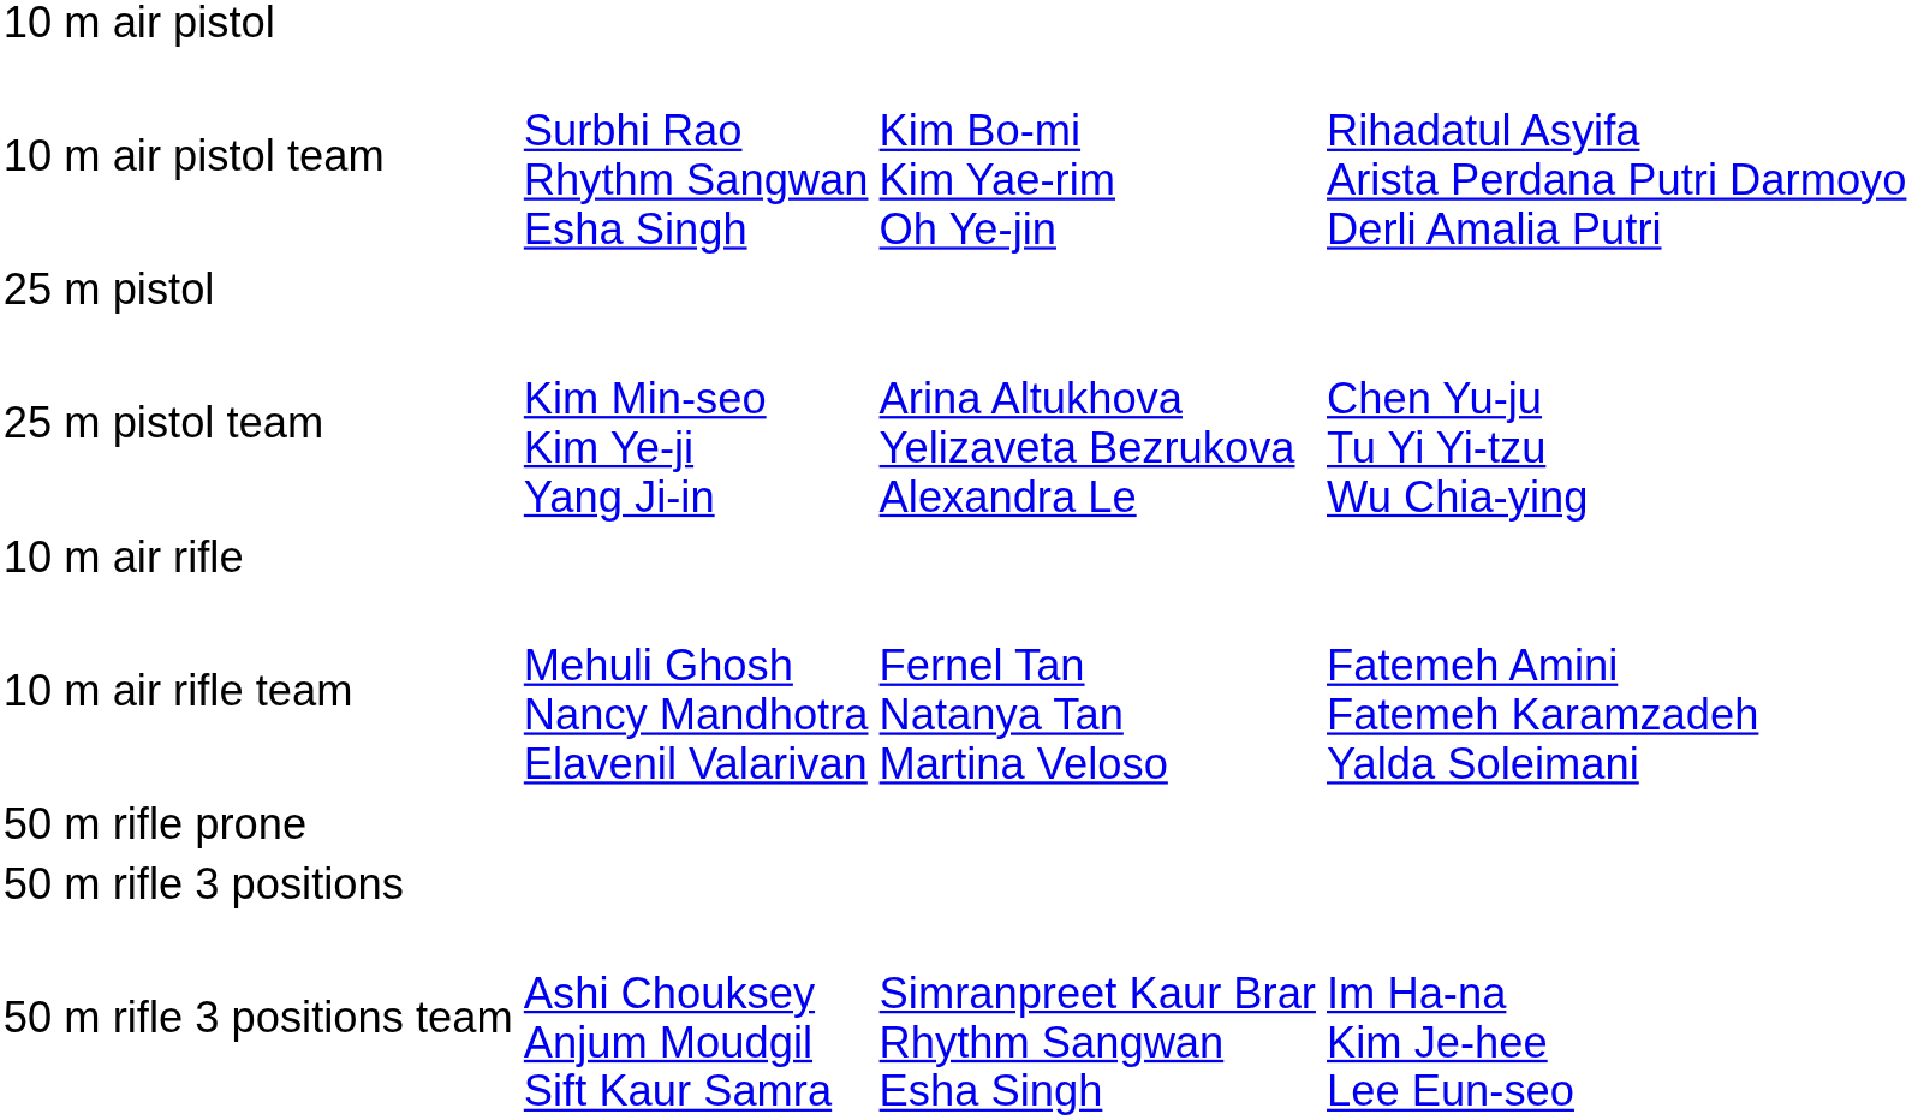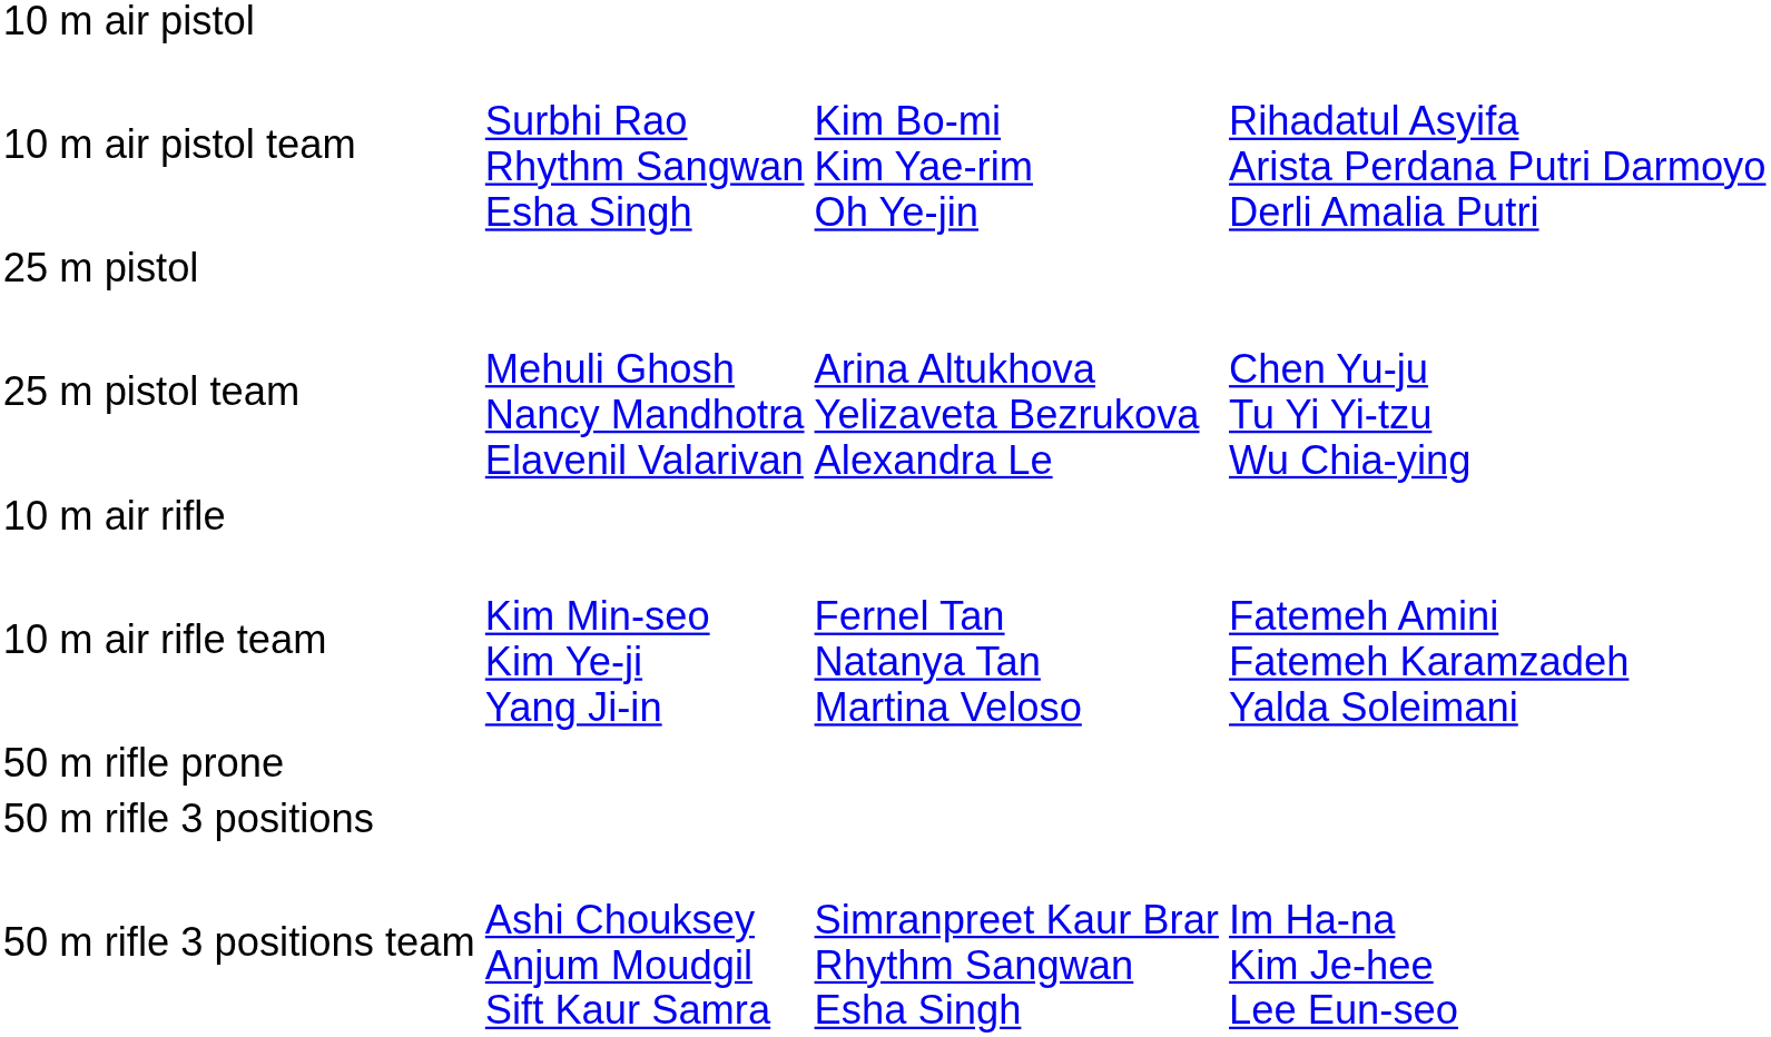25 m pistol team | column 2: Kim Min-seo Kim Ye-ji Yang Ji-in -> Mehuli Ghosh Nancy Mandhotra Elavenil Valarivan
10 m air rifle team | column 2: Mehuli Ghosh Nancy Mandhotra Elavenil Valarivan -> Kim Min-seo Kim Ye-ji Yang Ji-in
